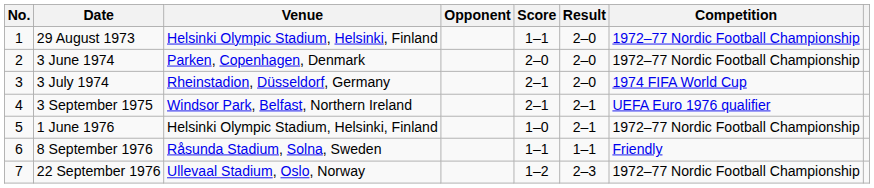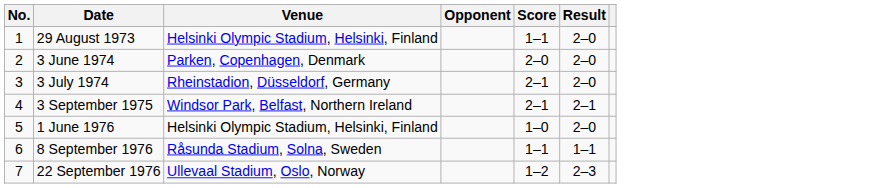- column: Competition | 1972–77 Nordic Football Championship | 1972–77 Nordic Football Championship | 1974 FIFA World Cup | UEFA Euro 1976 qualifier | 1972–77 Nordic Football Championship | Friendly | 1972–77 Nordic Football Championship
1 June 1976 | Result: 2–1 -> 2–0
